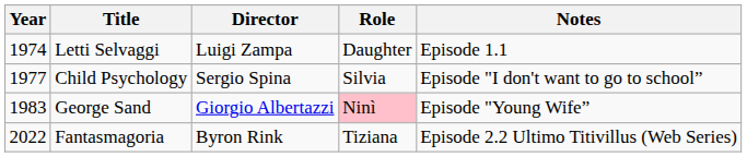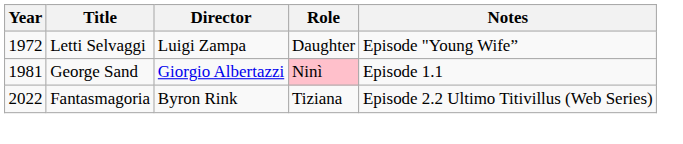Letti Selvaggi | Year: 1974 -> 1972
Letti Selvaggi | Notes: Episode 1.1 -> Episode "Young Wife”
- row: 1977 | Child Psychology | Sergio Spina | Silvia | Episode "I don't want to go to school”
George Sand | Year: 1983 -> 1981
George Sand | Notes: Episode "Young Wife” -> Episode 1.1
